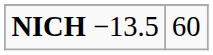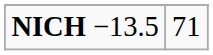NICH −13.5 | column 2: 60 -> 71
